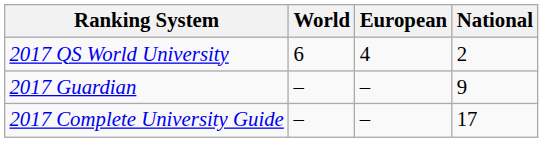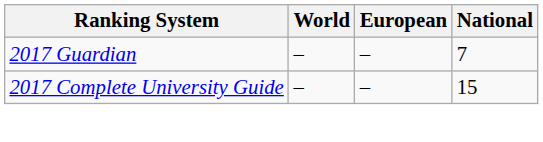- row: 2017 QS World University | 6 | 4 | 2
2017 Guardian | National: 9 -> 7
2017 Complete University Guide | National: 17 -> 15
